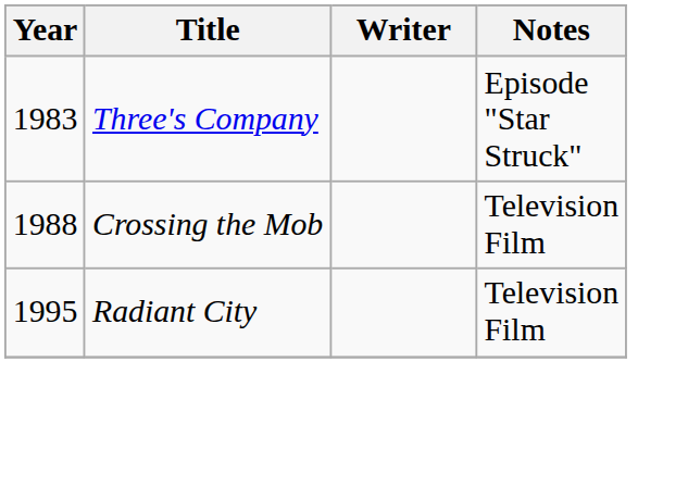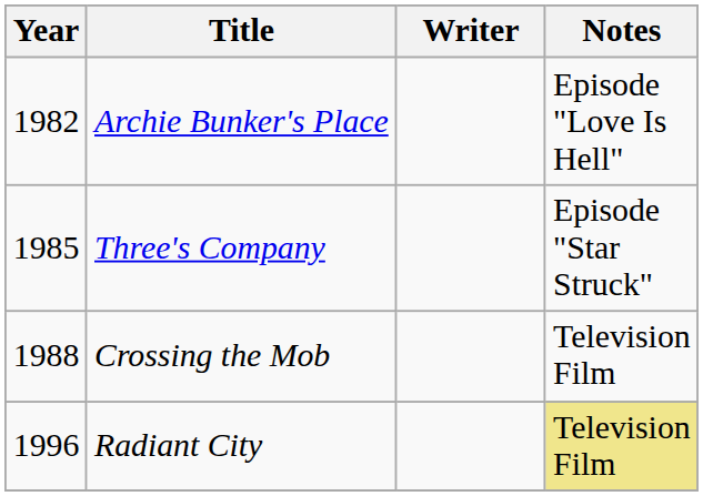+ row: 1982 | Archie Bunker's Place | Episode "Love Is Hell"
Three's Company | Year: 1983 -> 1985
Radiant City | Year: 1995 -> 1996
Radiant City | Notes: no background -> khaki background
